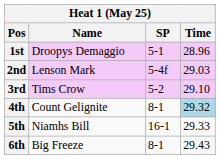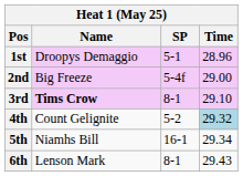2nd | Name: Lenson Mark -> Big Freeze
2nd | Time: 29.03 -> 29.00
3rd | Name: normal -> bold
3rd | SP: 5-2 -> 8-1
4th | SP: 8-1 -> 5-2
5th | Time: 29.33 -> 29.34
6th | Name: Big Freeze -> Lenson Mark
